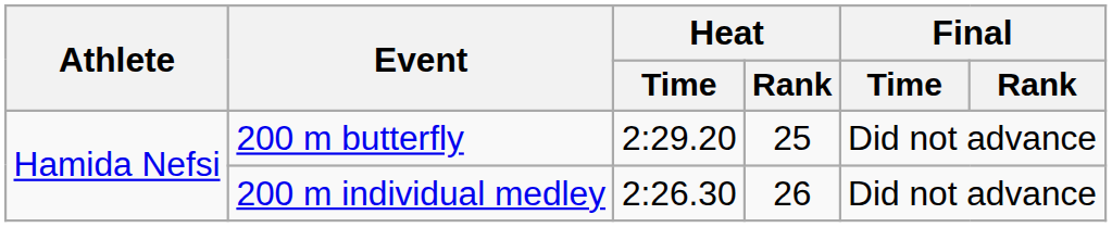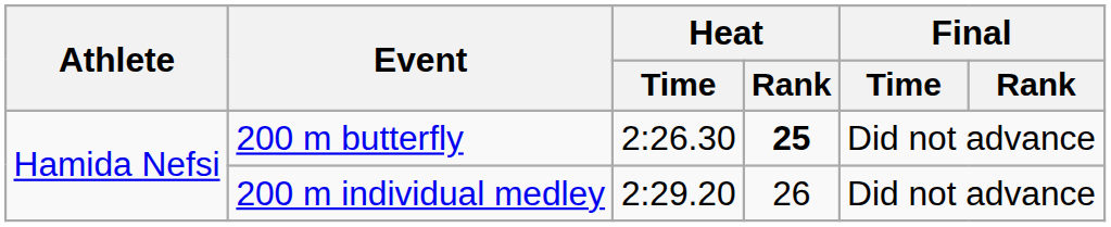200 m butterfly | Heat / Time: 2:29.20 -> 2:26.30
200 m butterfly | Heat / Rank: normal -> bold
200 m individual medley | Heat / Time: 2:26.30 -> 2:29.20
